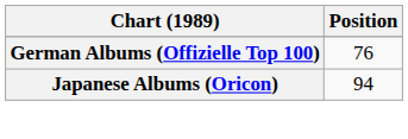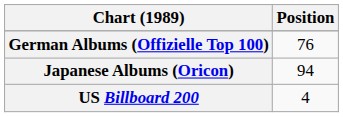+ row: US Billboard 200 | 4
